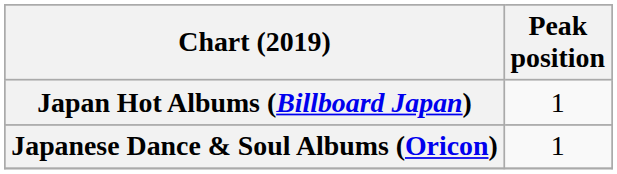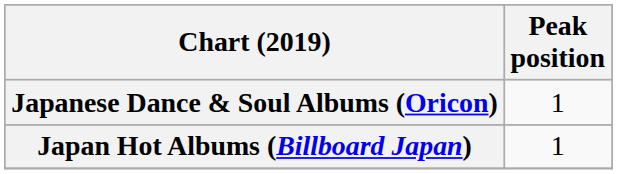rows swapped: Japan Hot Albums (Billboard Japan) <-> Japanese Dance & Soul Albums (Oricon)
